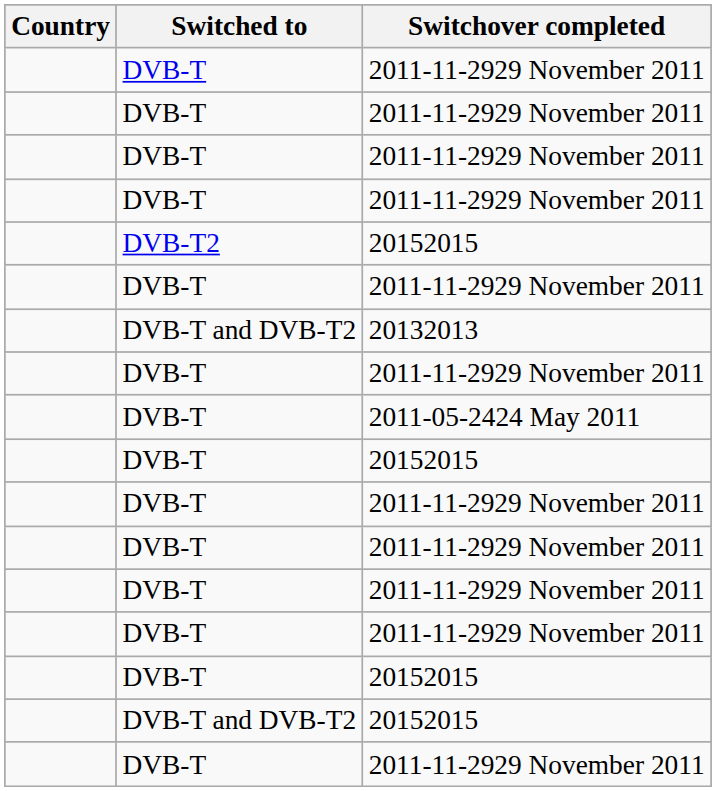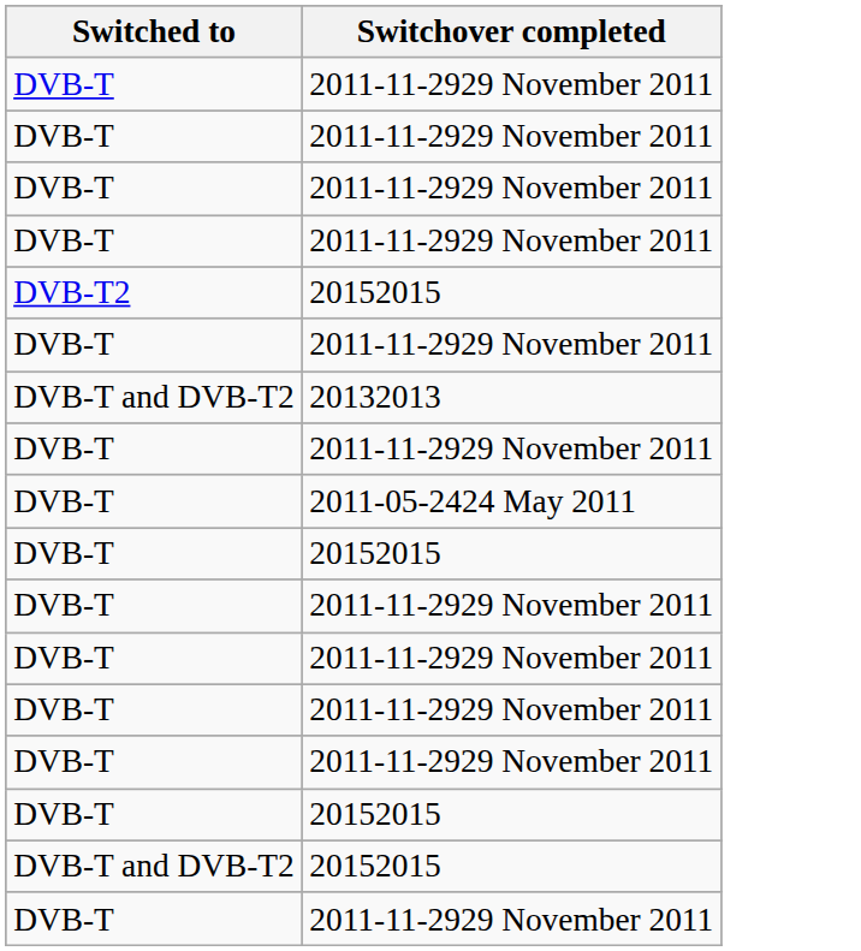- column: Country
